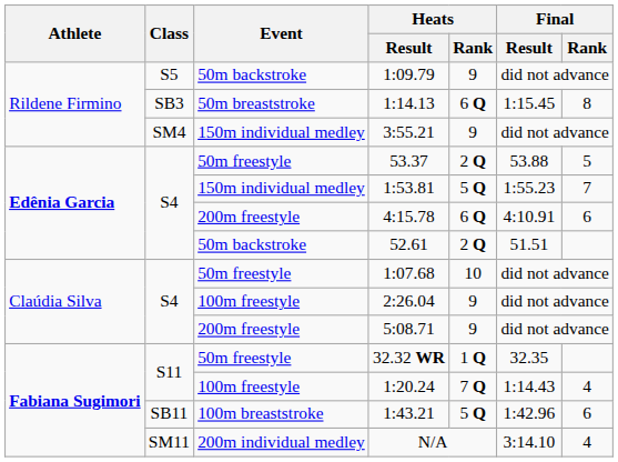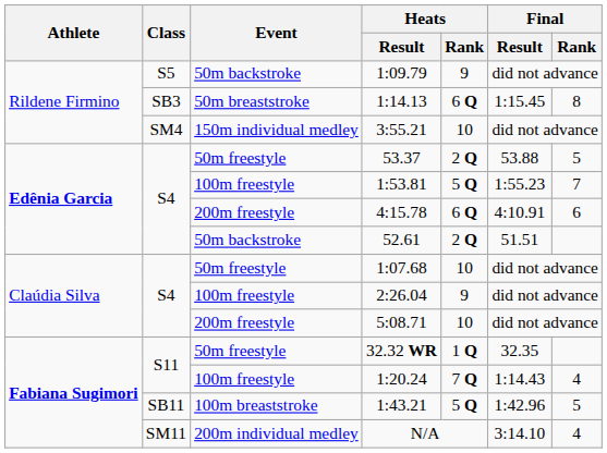3:55.21 | Heats / Rank: 9 -> 10
1:53.81 | Event: 150m individual medley -> 100m freestyle
5:08.71 | Heats / Rank: 9 -> 10
1:43.21 | Final / Rank: 6 -> 5
